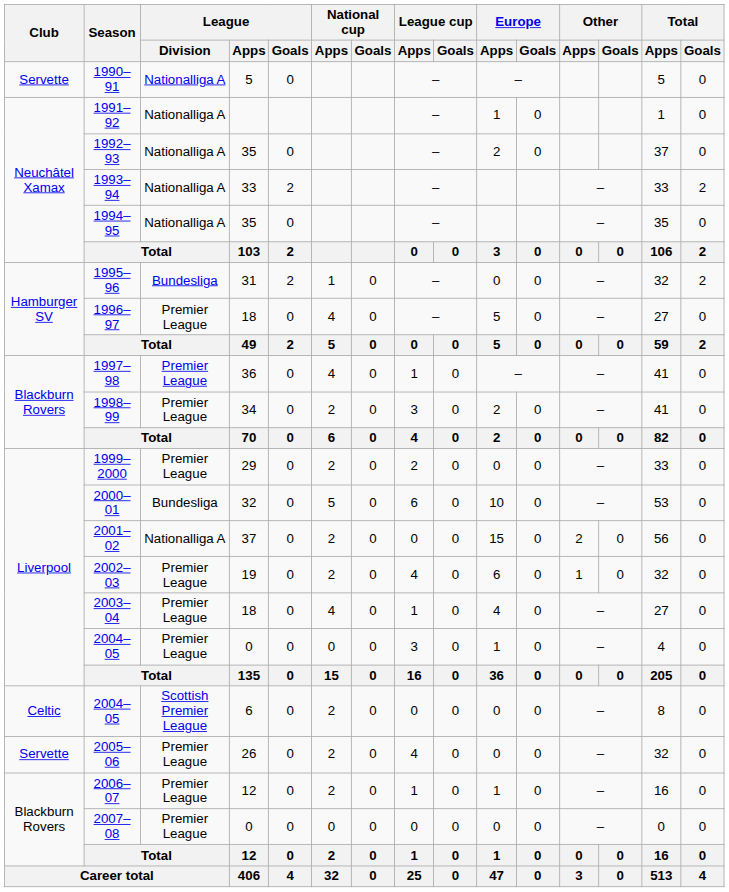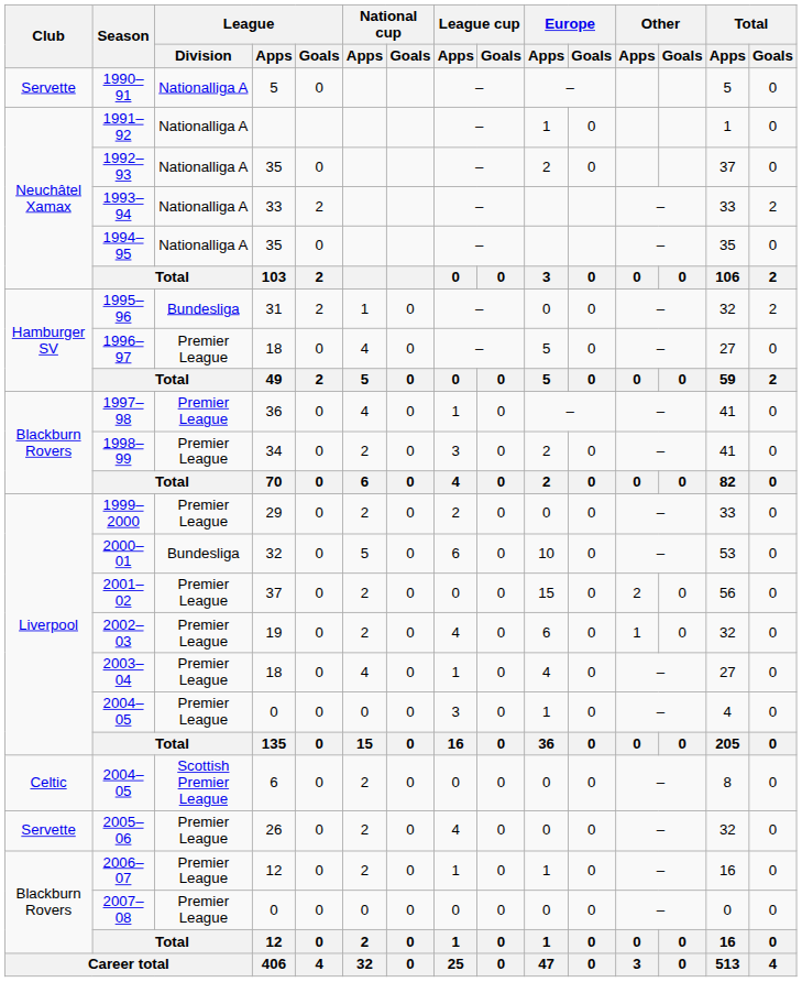2001–02 | League / Division: Nationalliga A -> Premier League
